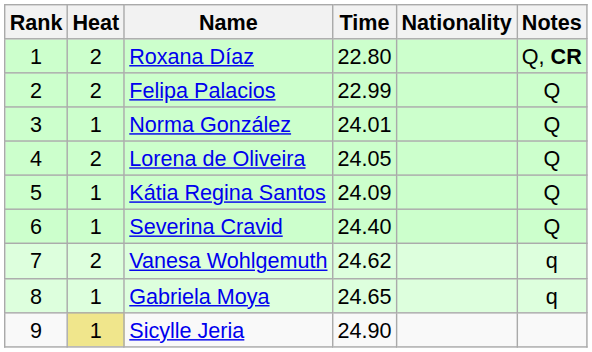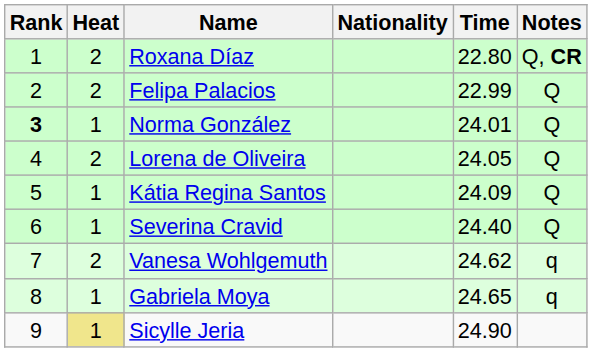columns swapped: Nationality <-> Time
Norma González | Rank: normal -> bold
